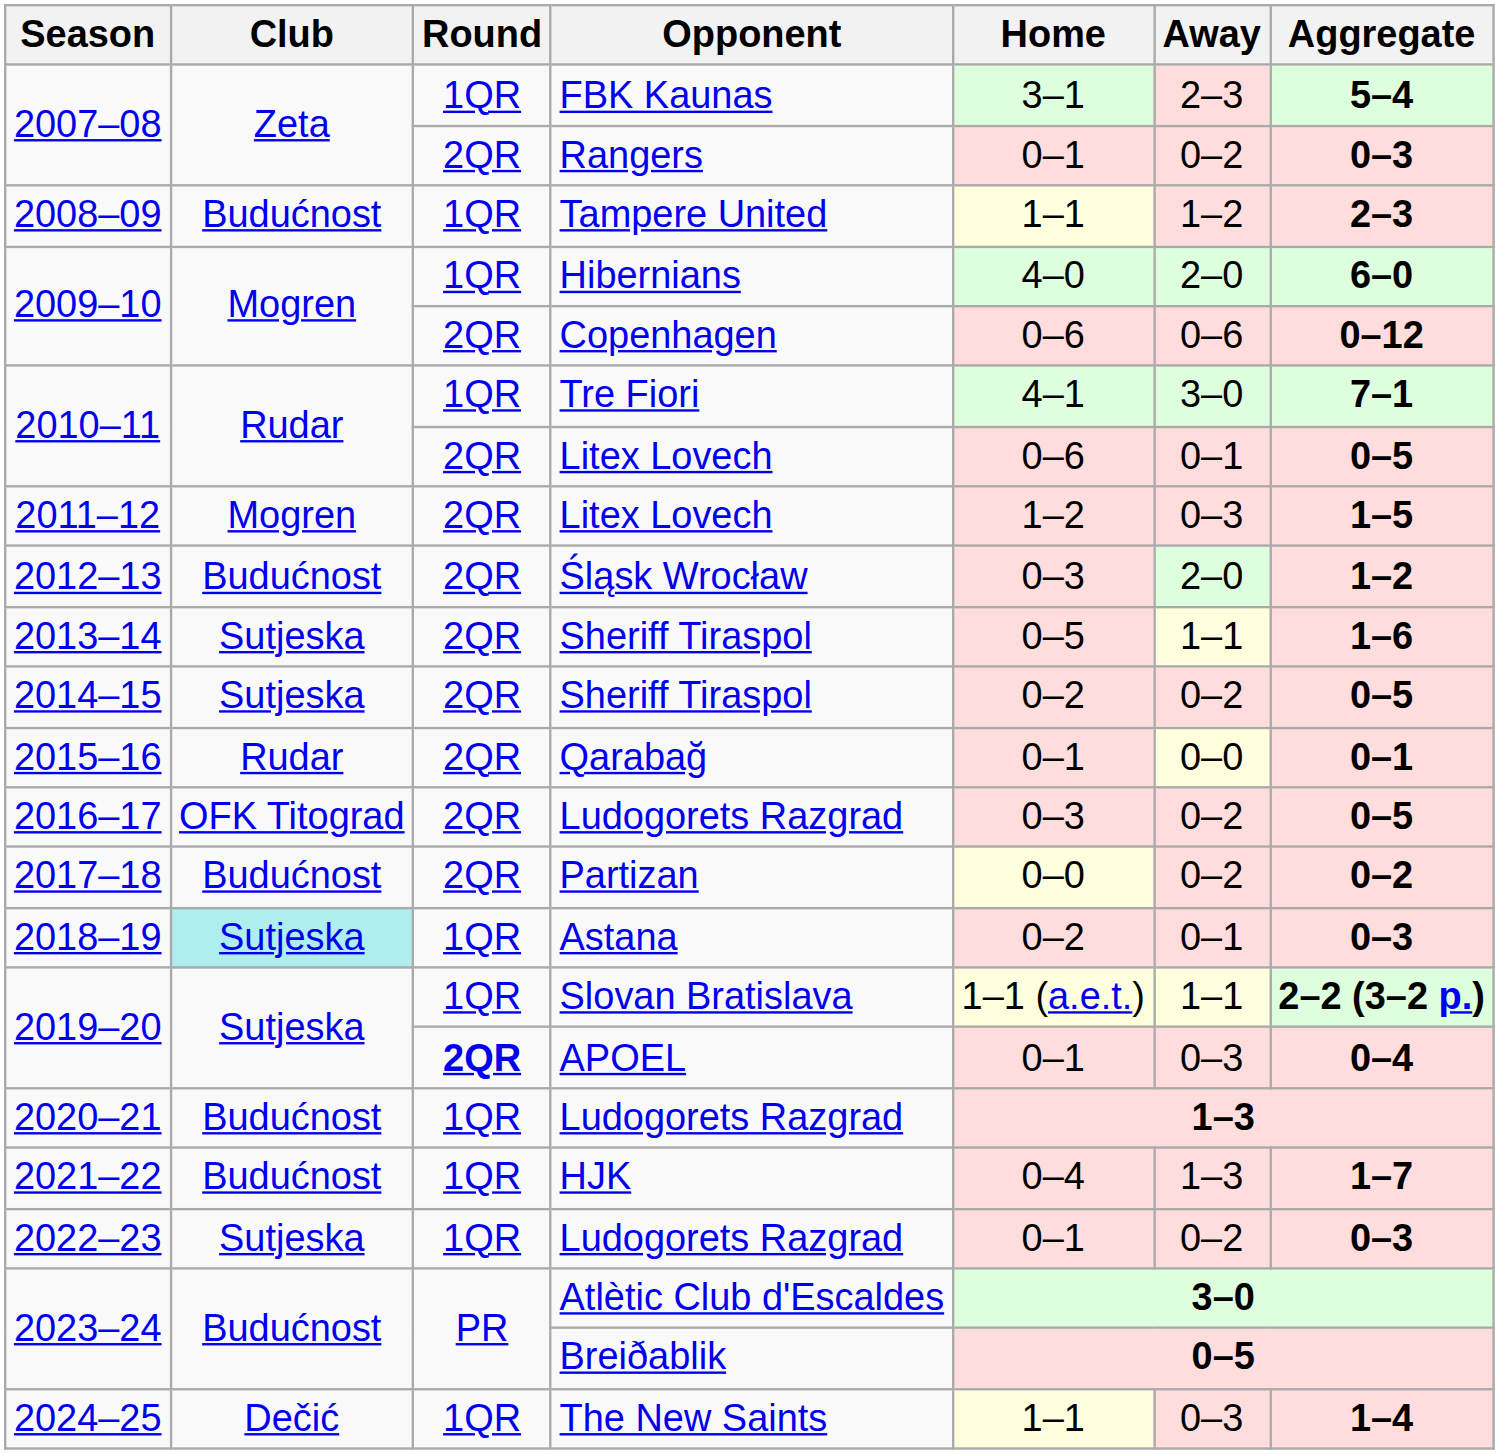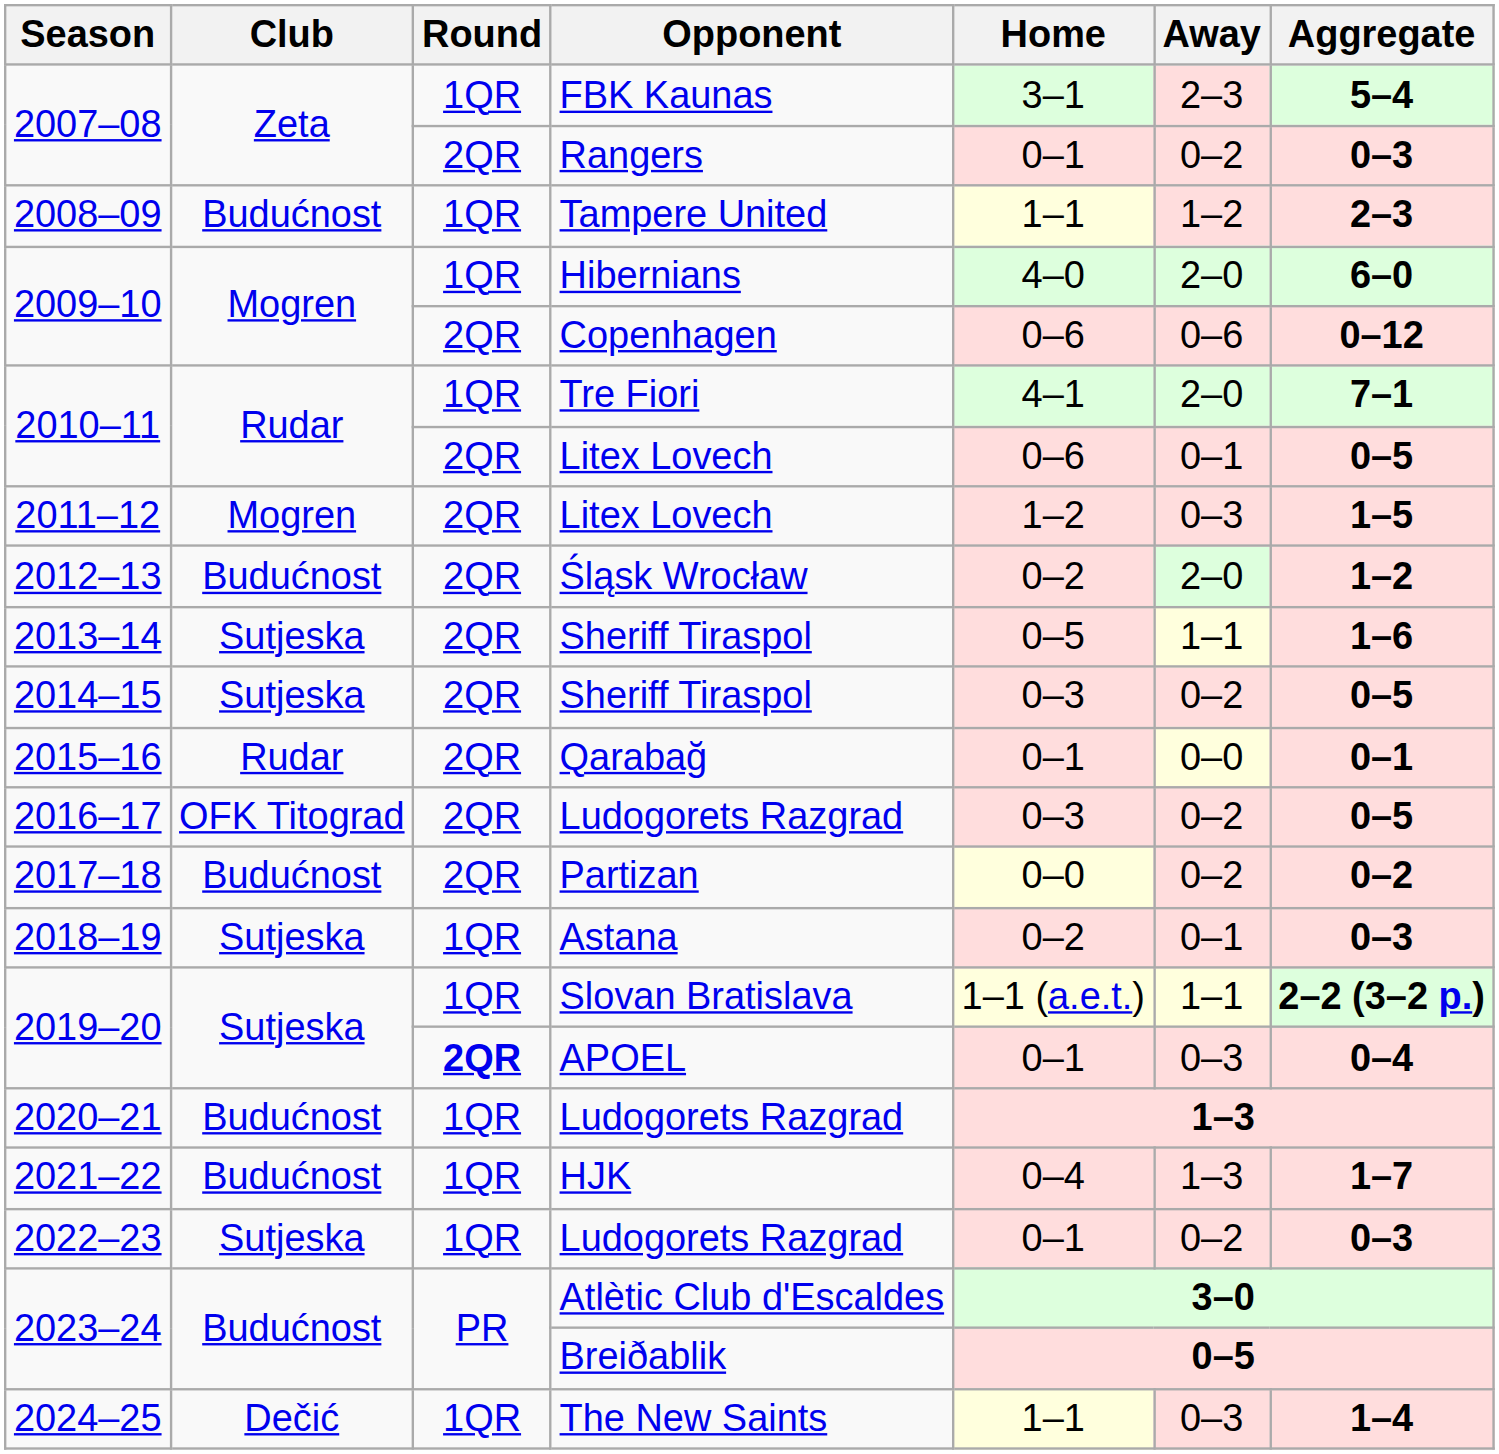Tre Fiori | Away: 3–0 -> 2–0
Śląsk Wrocław | Home: 0–3 -> 0–2
2014–15 / Sheriff Tiraspol | Home: 0–2 -> 0–3
Astana | Club: paleturquoise background -> no background
